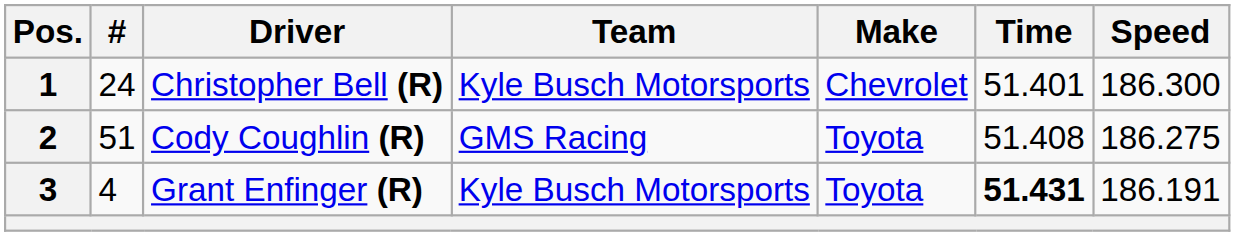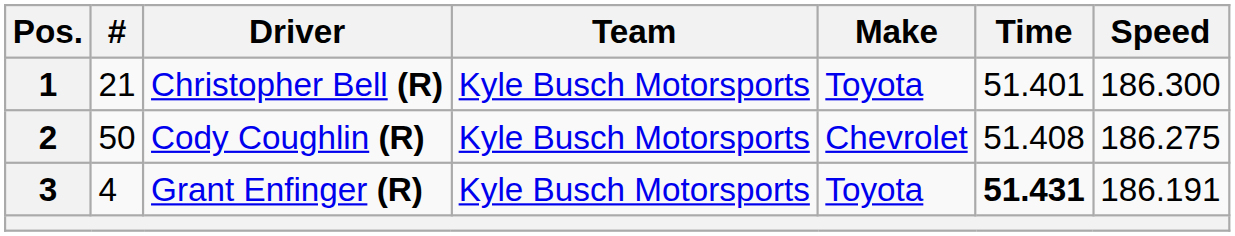1 | #: 24 -> 21
1 | Make: Chevrolet -> Toyota
2 | #: 51 -> 50
2 | Team: GMS Racing -> Kyle Busch Motorsports
2 | Make: Toyota -> Chevrolet
